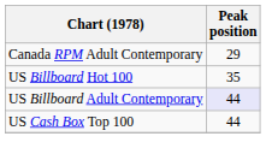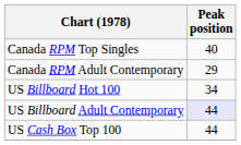+ row: Canada RPM Top Singles | 40
US Billboard Hot 100 | Peak position: 35 -> 34
